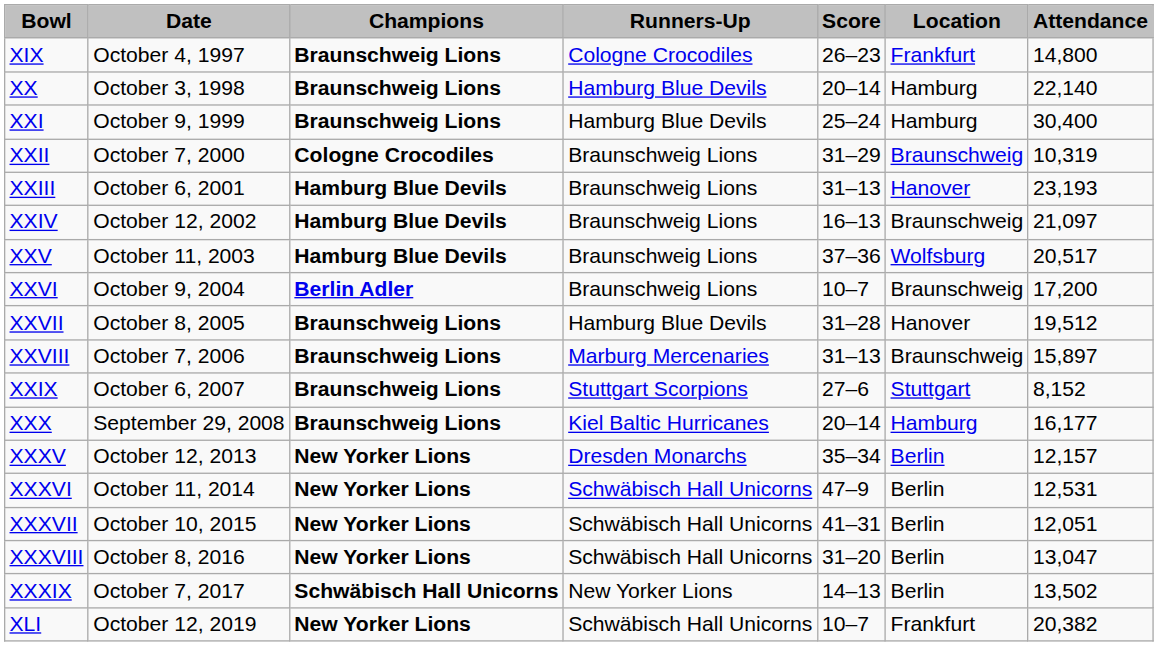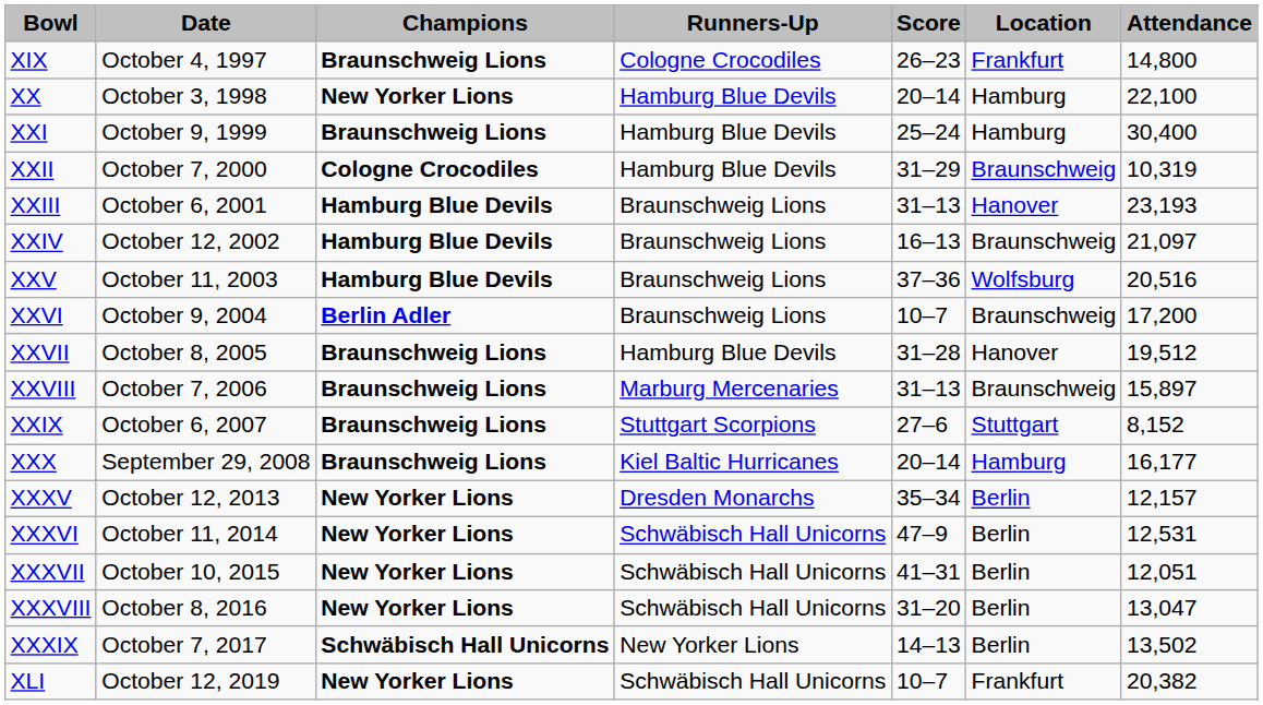XX | column 3: Braunschweig Lions -> New Yorker Lions
XX | column 7: 22,140 -> 22,100
XXII | column 4: Braunschweig Lions -> Hamburg Blue Devils
XXV | column 7: 20,517 -> 20,516
